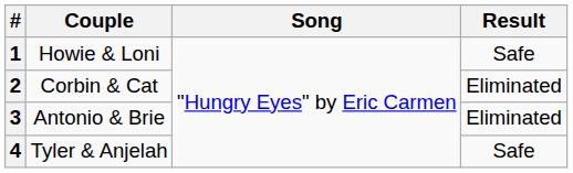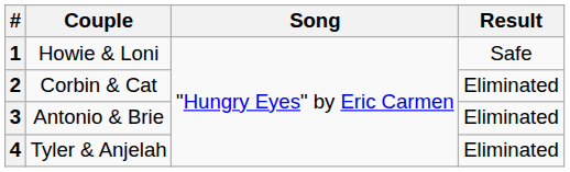4 | Result: Safe -> Eliminated
